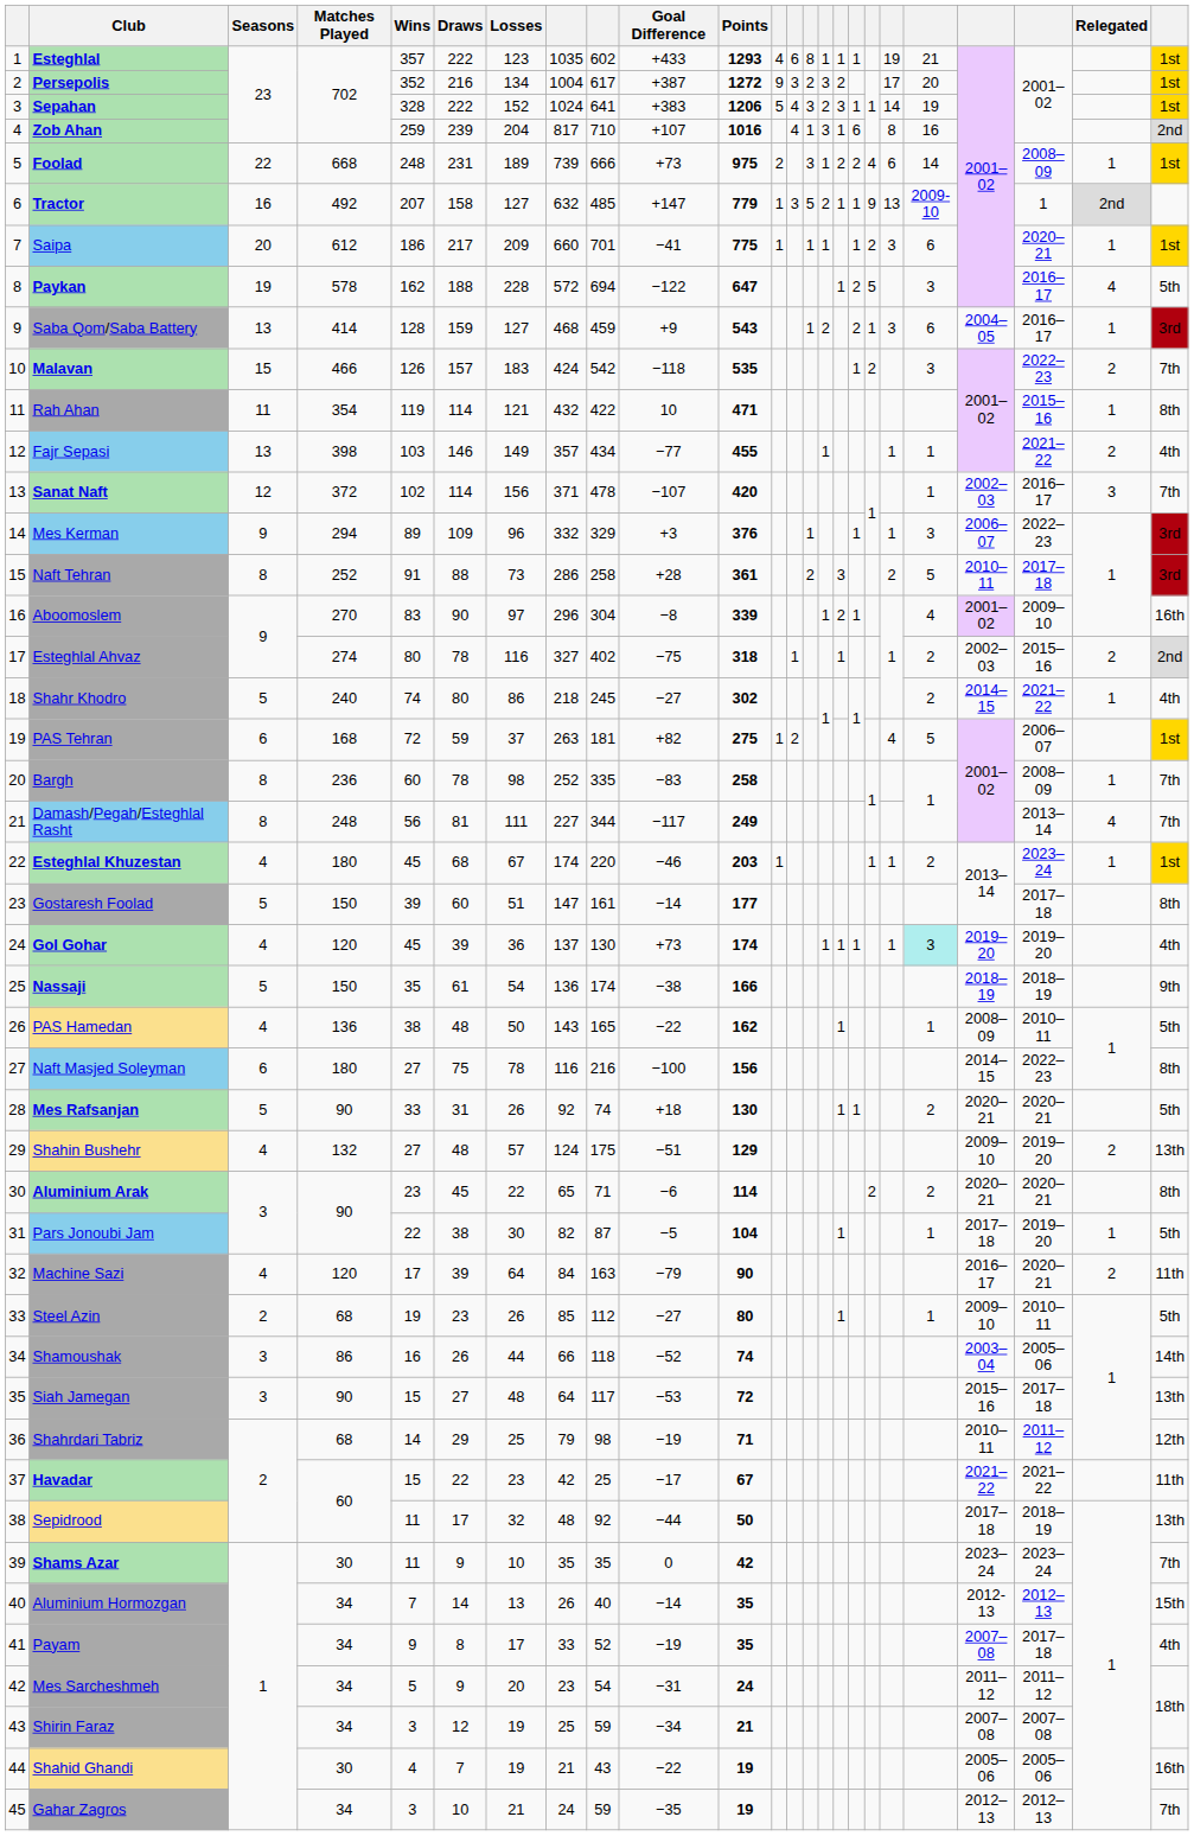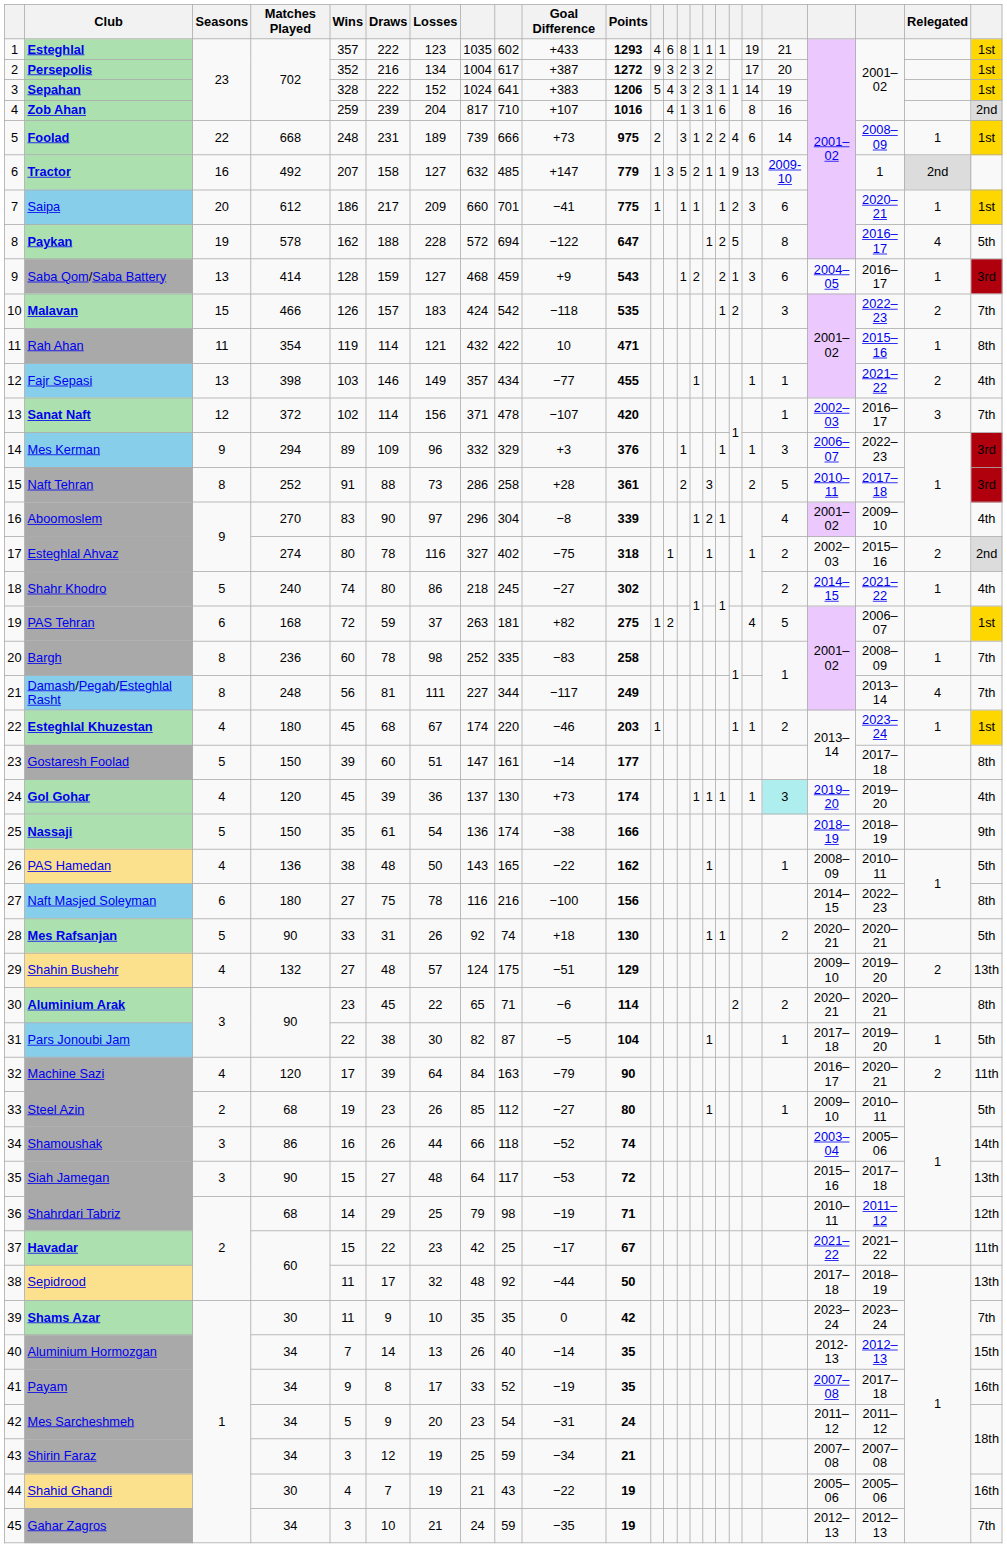Paykan | column 20: 3 -> 8
Aboomoslem | column 24: 16th -> 4th
Payam | column 24: 4th -> 16th
